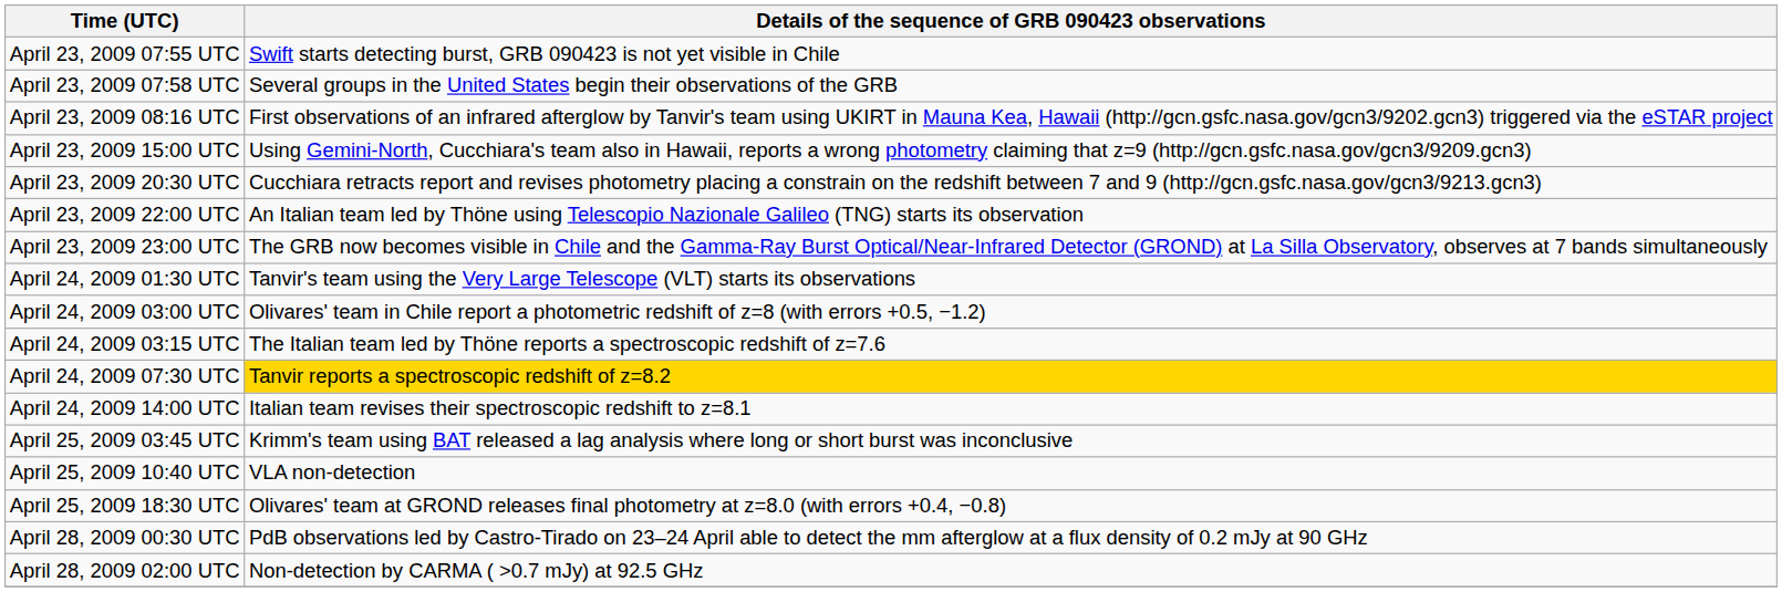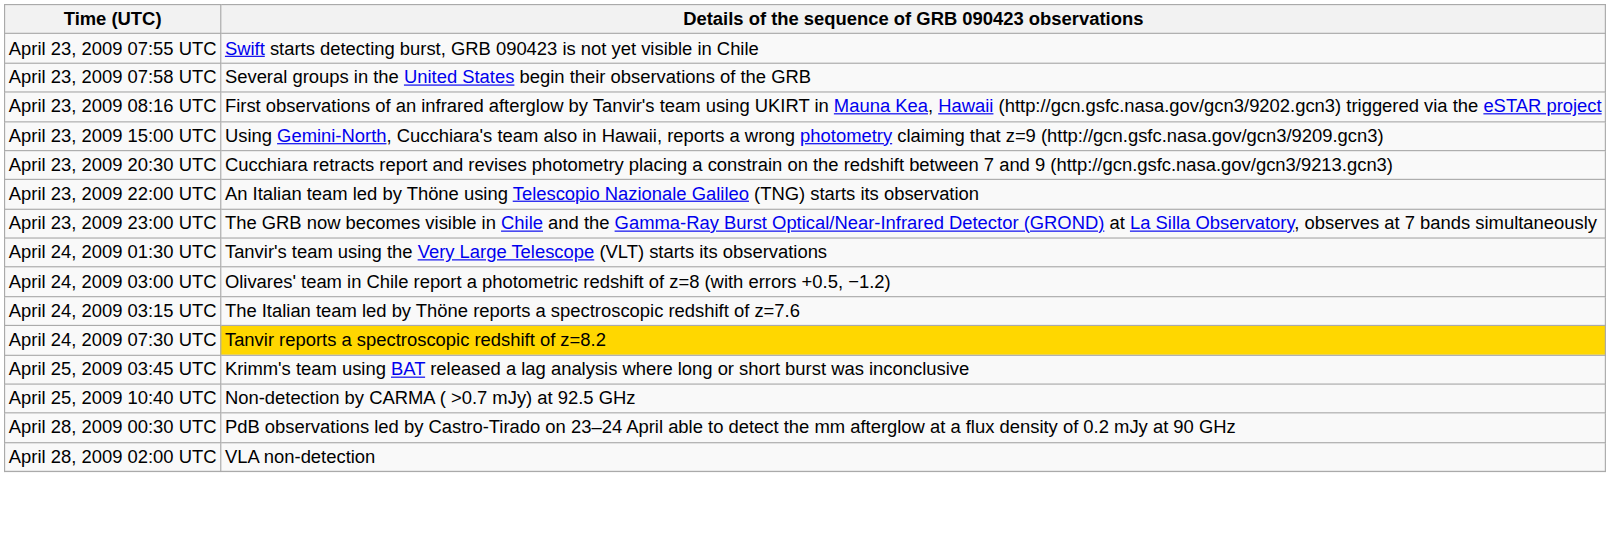- row: April 24, 2009 14:00 UTC | Italian team revises their spectroscopic redshift to z=8.1
April 25, 2009 10:40 UTC | Details of the sequence of GRB 090423 observations: VLA non-detection -> Non-detection by CARMA ( >0.7 mJy) at 92.5 GHz
- row: April 25, 2009 18:30 UTC | Olivares' team at GROND releases final photometry at z=8.0 (with errors +0.4, −0.8)
April 28, 2009 02:00 UTC | Details of the sequence of GRB 090423 observations: Non-detection by CARMA ( >0.7 mJy) at 92.5 GHz -> VLA non-detection
